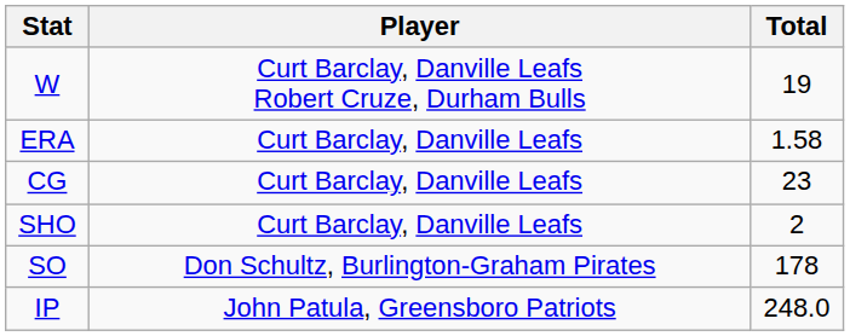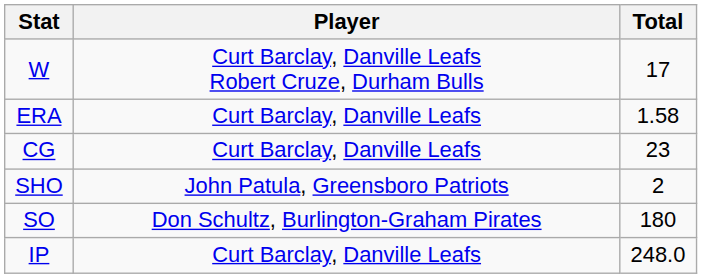W | Total: 19 -> 17
SHO | Player: Curt Barclay, Danville Leafs -> John Patula, Greensboro Patriots
SO | Total: 178 -> 180
IP | Player: John Patula, Greensboro Patriots -> Curt Barclay, Danville Leafs
